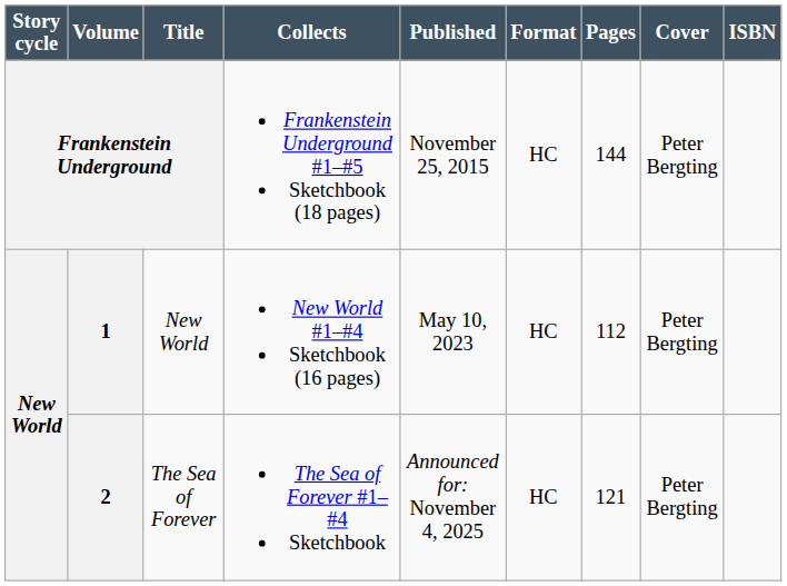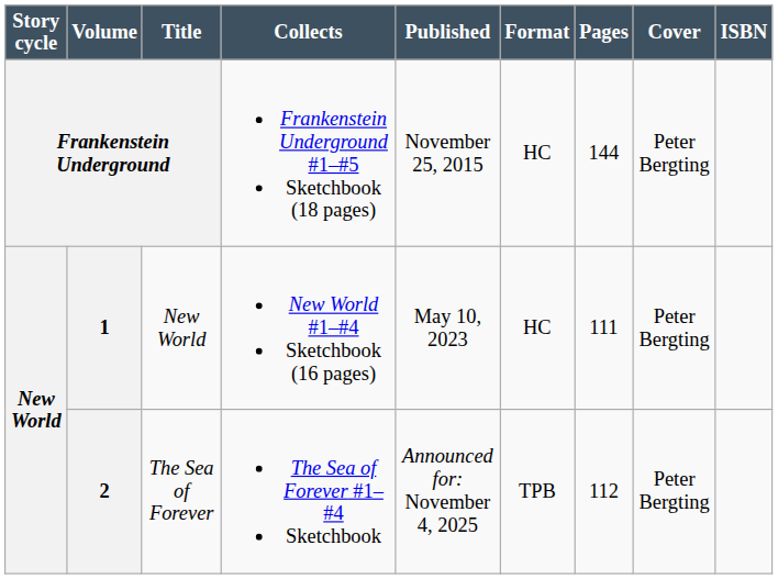1 | Pages: 112 -> 111
2 | Format: HC -> TPB
2 | Pages: 121 -> 112
